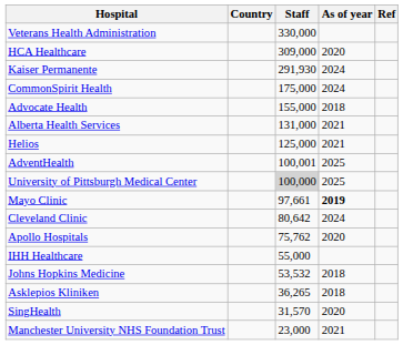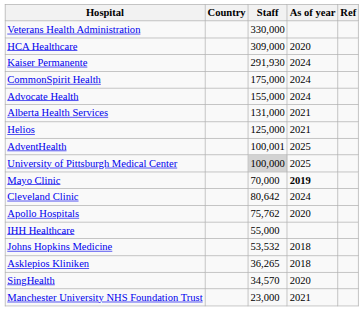Advocate Health | As of year: 2018 -> 2024
Mayo Clinic | Staff: 97,661 -> 70,000
SingHealth | Staff: 31,570 -> 34,570
